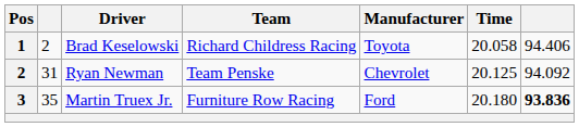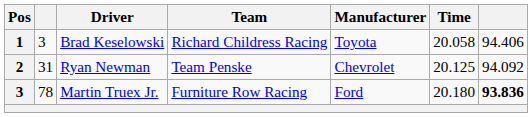Brad Keselowski | column 2: 2 -> 3
Martin Truex Jr. | column 2: 35 -> 78
